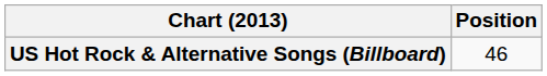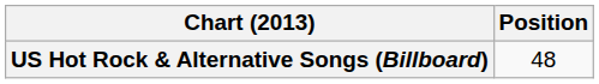US Hot Rock & Alternative Songs (Billboard) | Position: 46 -> 48
